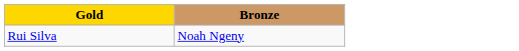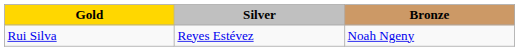+ column: Silver | Reyes Estévez
